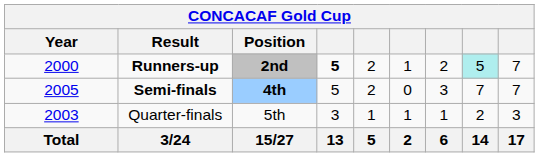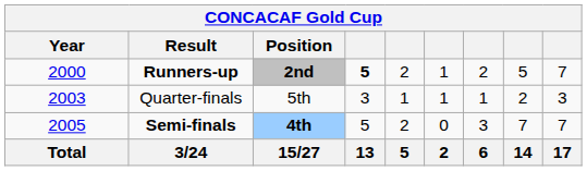Runners-up | column 8: paleturquoise background -> no background
rows swapped: Quarter-finals <-> Semi-finals
